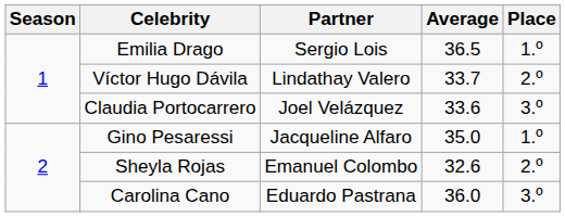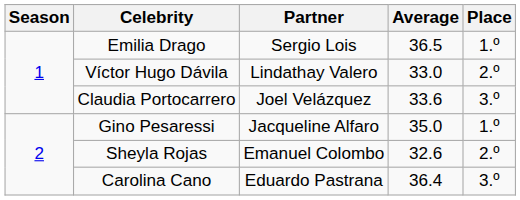Víctor Hugo Dávila | Average: 33.7 -> 33.0
Carolina Cano | Average: 36.0 -> 36.4
